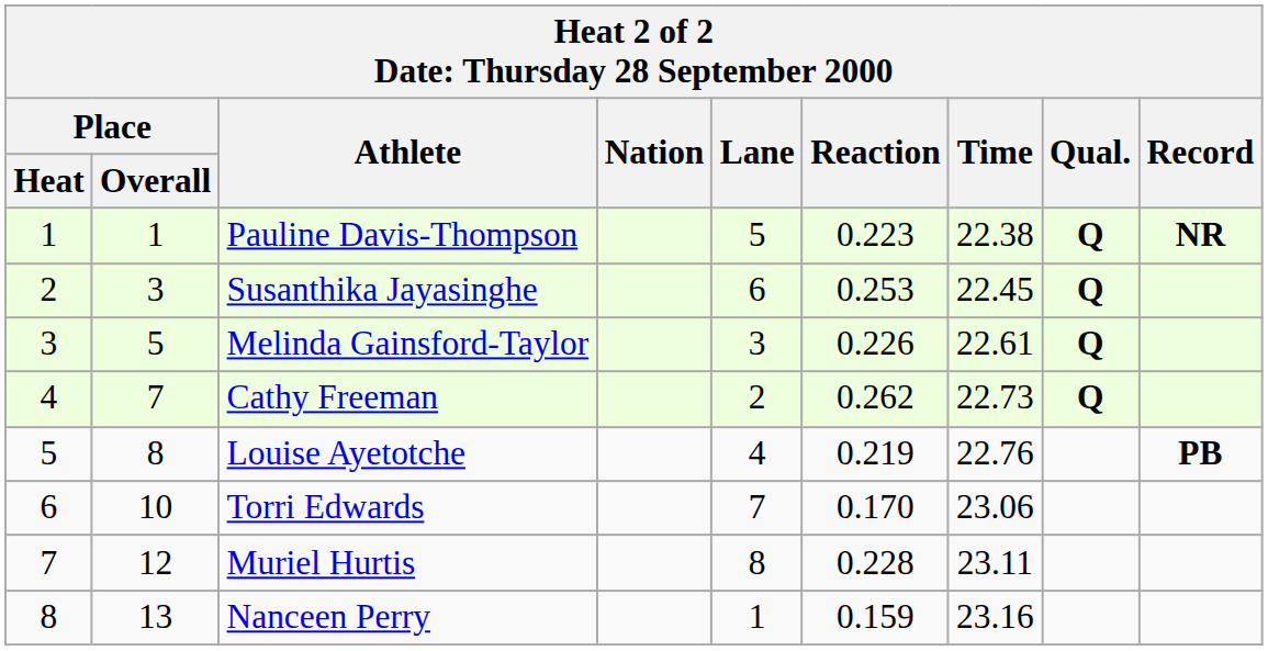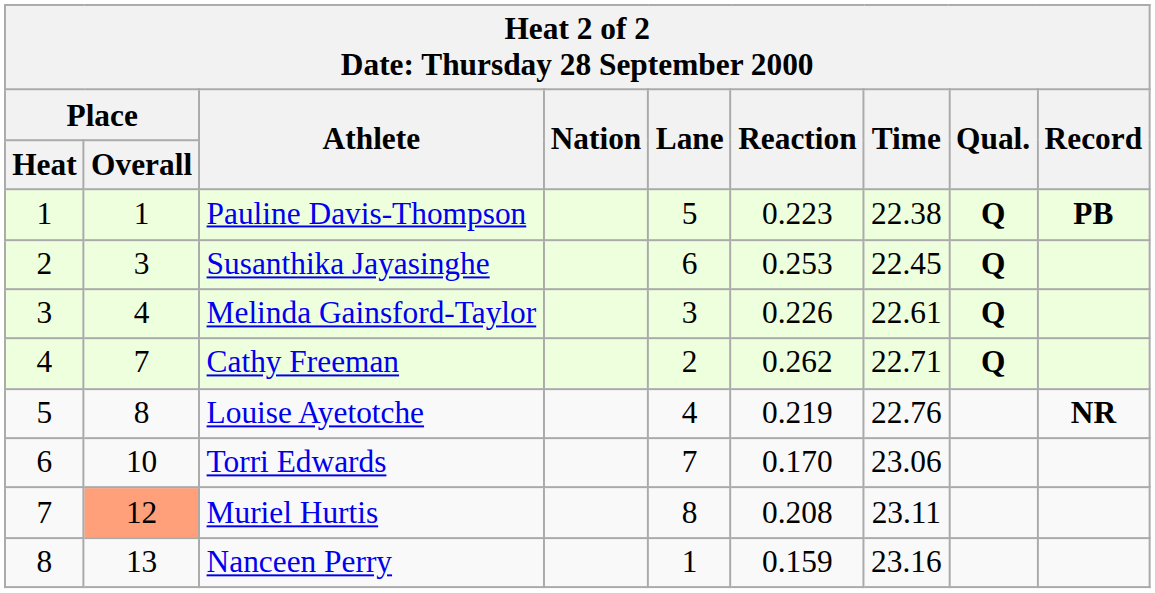Pauline Davis-Thompson | Record: NR -> PB
Melinda Gainsford-Taylor | Place / Overall: 5 -> 4
Cathy Freeman | Time: 22.73 -> 22.71
Louise Ayetotche | Record: PB -> NR
Muriel Hurtis | Place / Overall: no background -> lightsalmon background
Muriel Hurtis | Reaction: 0.228 -> 0.208
